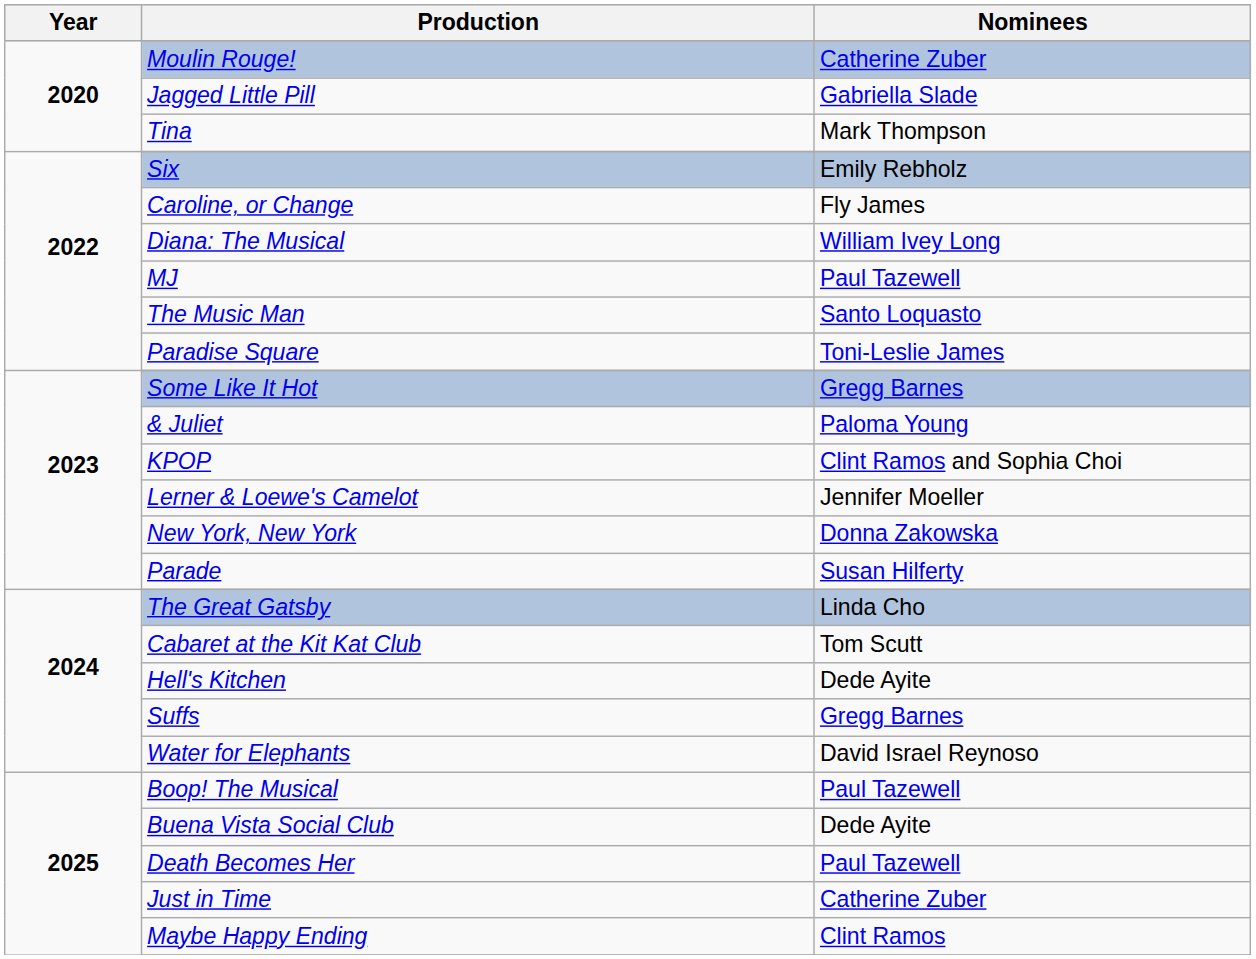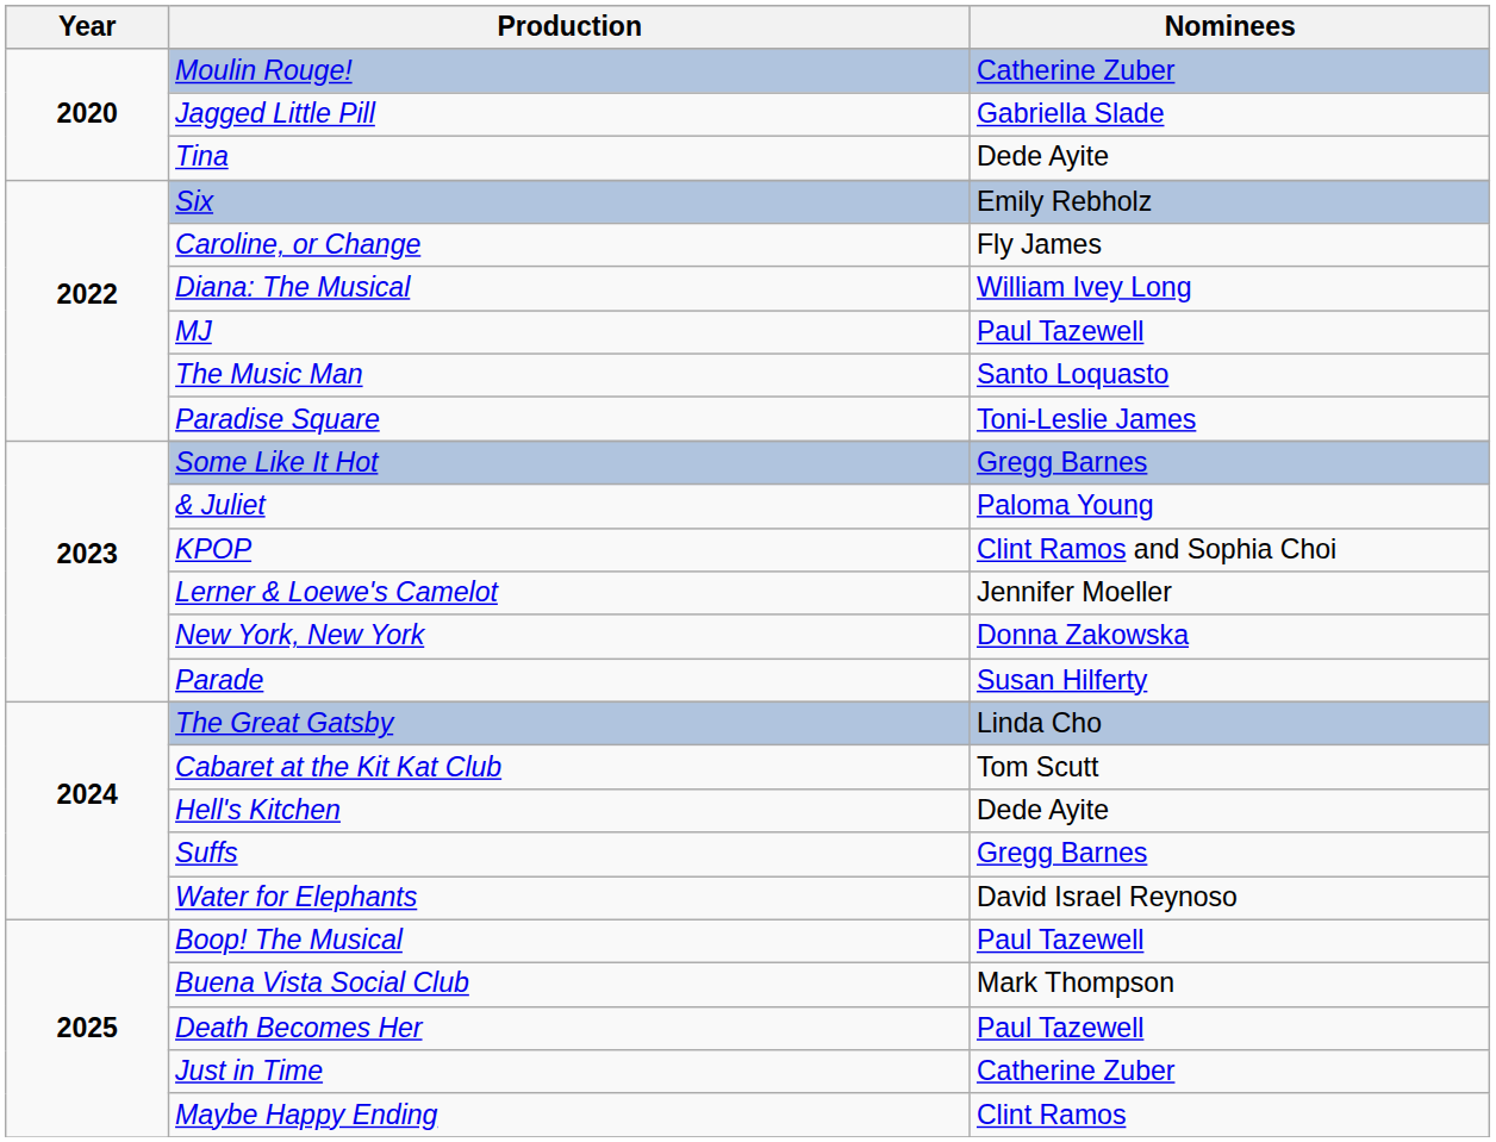Tina | Nominees: Mark Thompson -> Dede Ayite
Buena Vista Social Club | Nominees: Dede Ayite -> Mark Thompson
